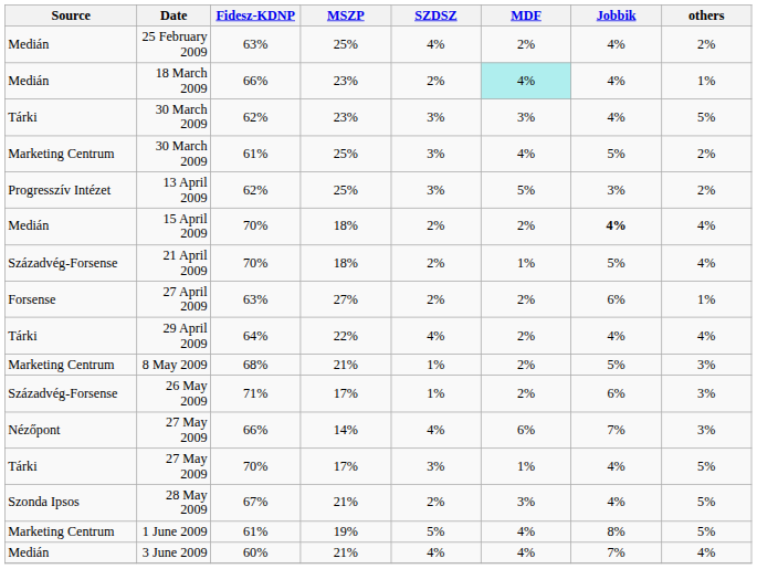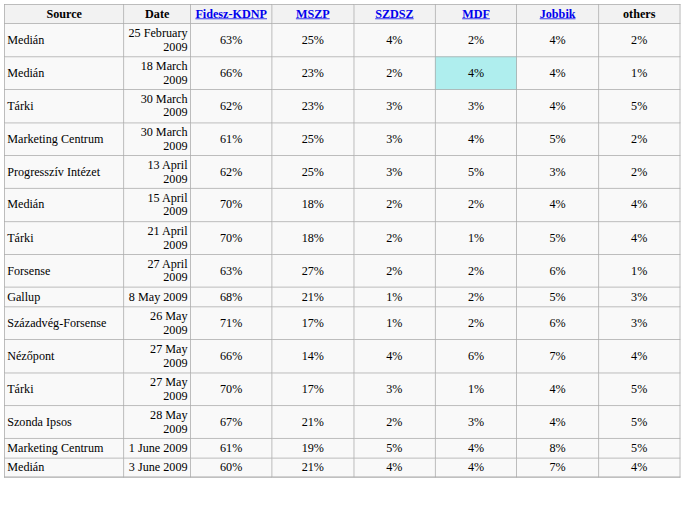15 April 2009 | Jobbik: bold -> normal
21 April 2009 | Source: Századvég-Forsense -> Tárki
- row: Tárki | 29 April 2009 | 64% | 22% | 4% | 2% | 4% | 4%
8 May 2009 | Source: Marketing Centrum -> Gallup
27 May 2009 / 66% | others: 3% -> 4%
